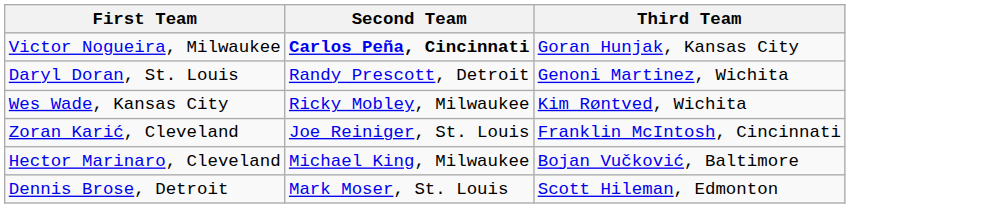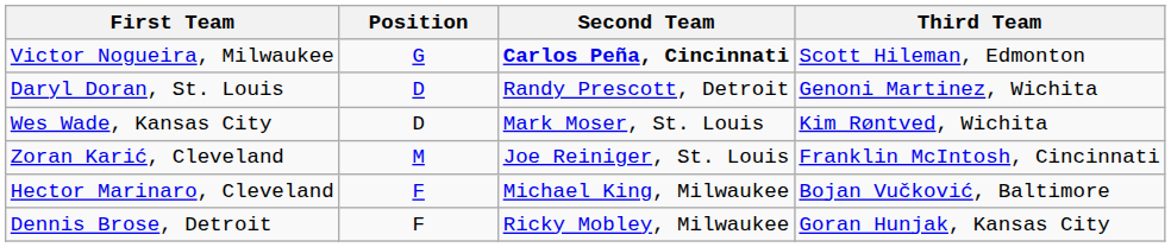+ column: Position | G | D | D | M | F | F
Victor Nogueira, Milwaukee | Third Team: Goran Hunjak, Kansas City -> Scott Hileman, Edmonton
Wes Wade, Kansas City | Second Team: Ricky Mobley, Milwaukee -> Mark Moser, St. Louis
Dennis Brose, Detroit | Second Team: Mark Moser, St. Louis -> Ricky Mobley, Milwaukee
Dennis Brose, Detroit | Third Team: Scott Hileman, Edmonton -> Goran Hunjak, Kansas City
